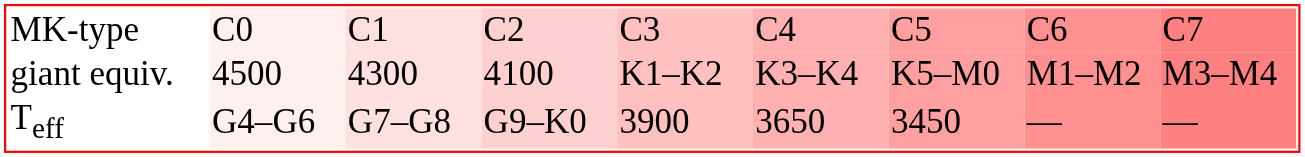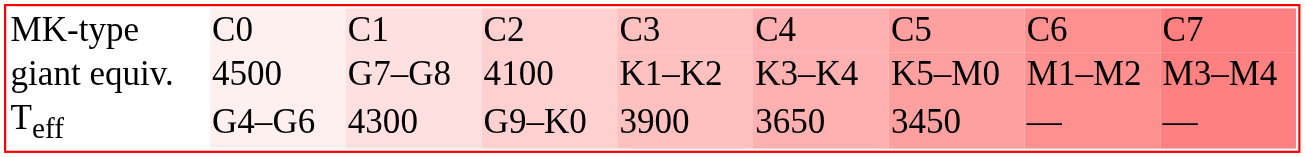giant equiv. | column 3: 4300 -> G7–G8
Teff | column 3: G7–G8 -> 4300
